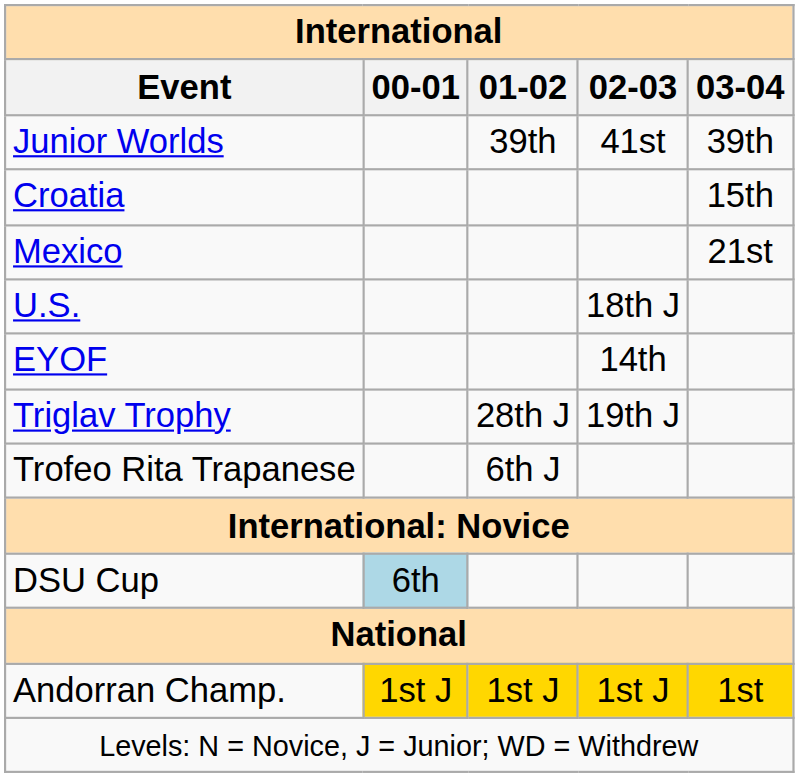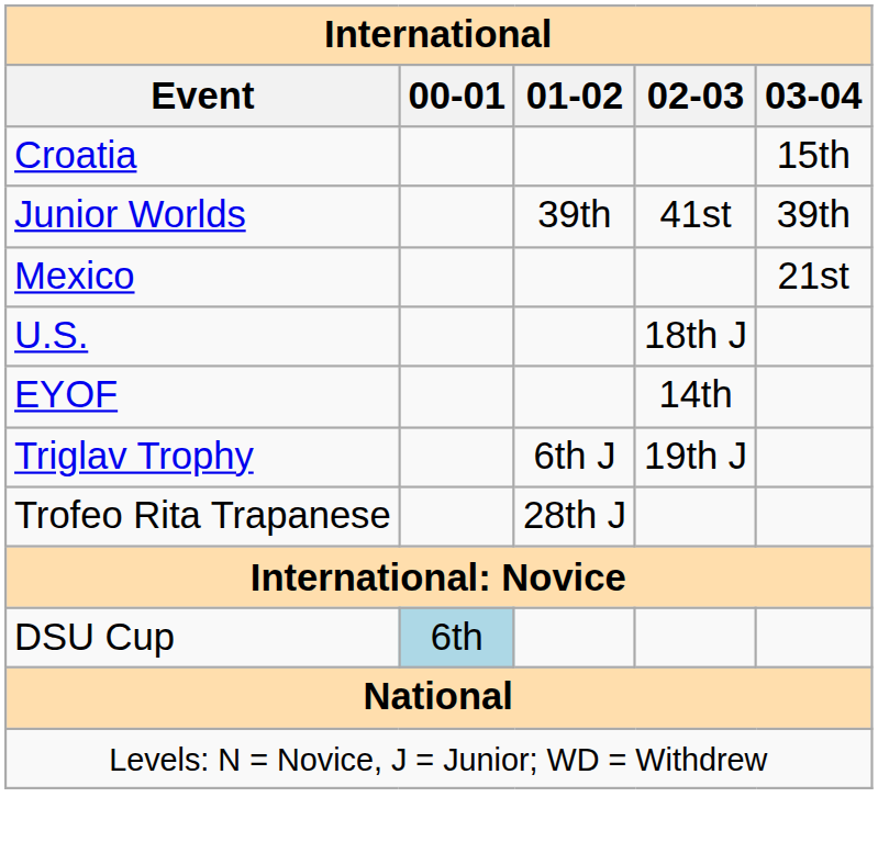rows swapped: Junior Worlds <-> Croatia
Triglav Trophy | 01-02: 28th J -> 6th J
Trofeo Rita Trapanese | 01-02: 6th J -> 28th J
- row: Andorran Champ. | 1st J | 1st J | 1st J | 1st
